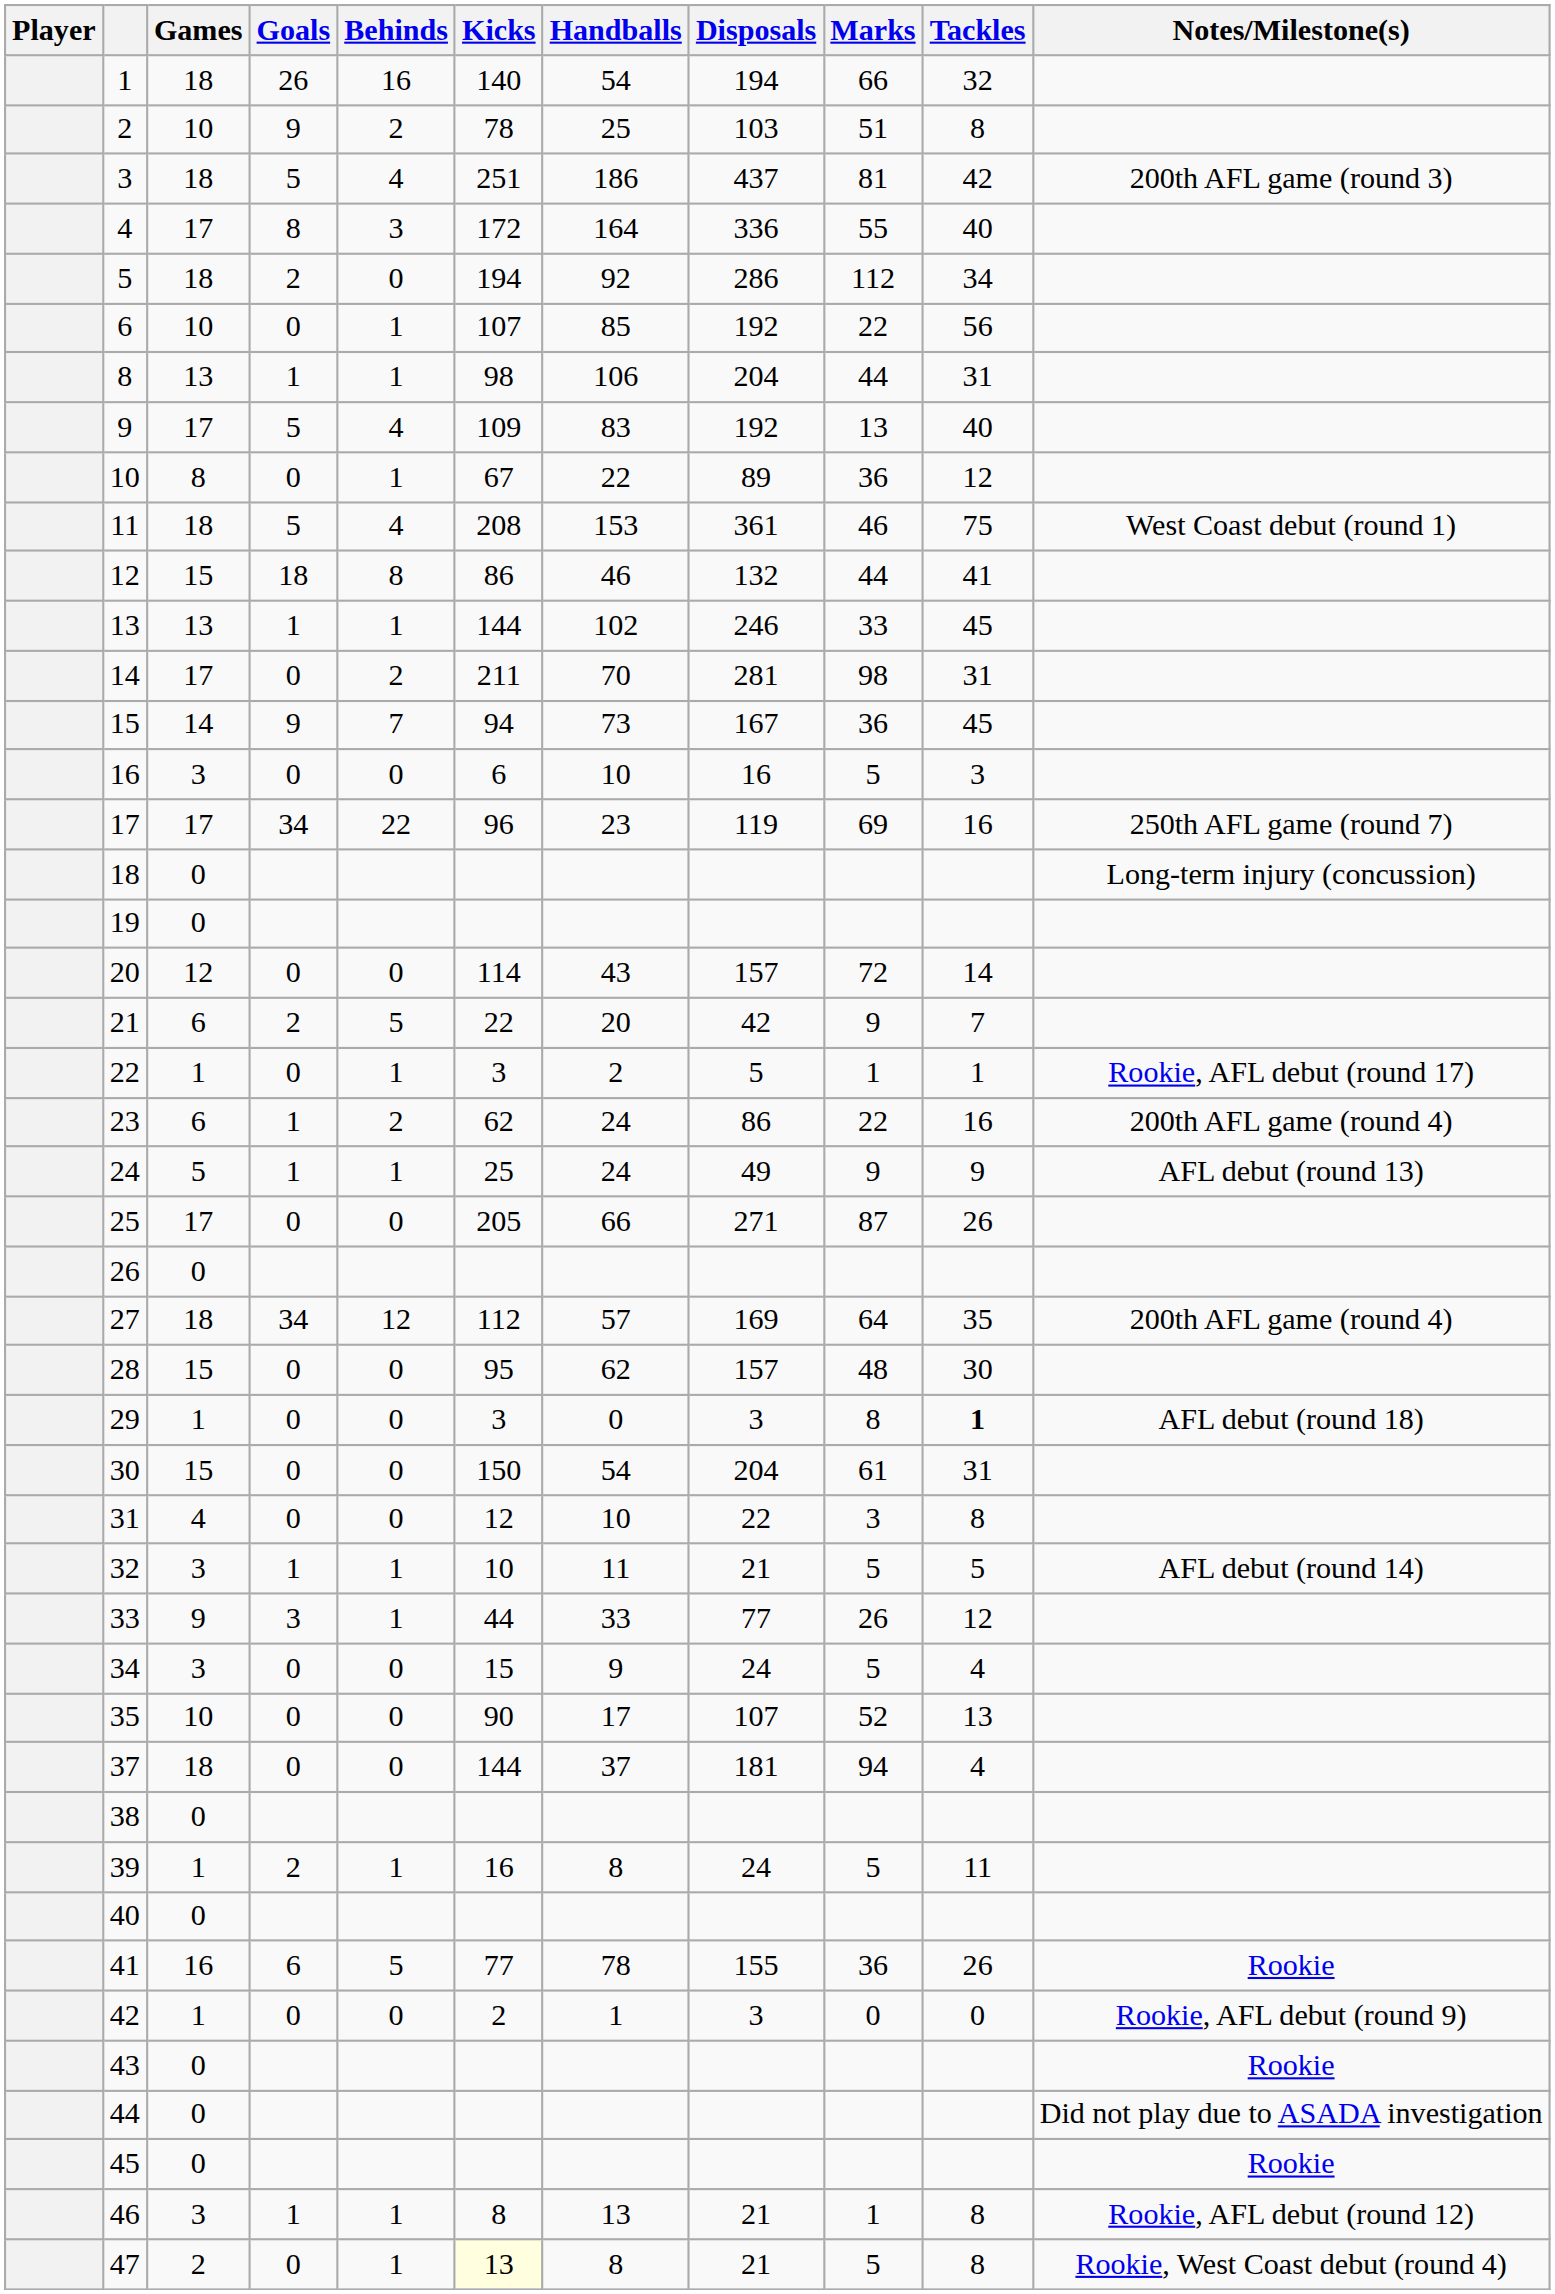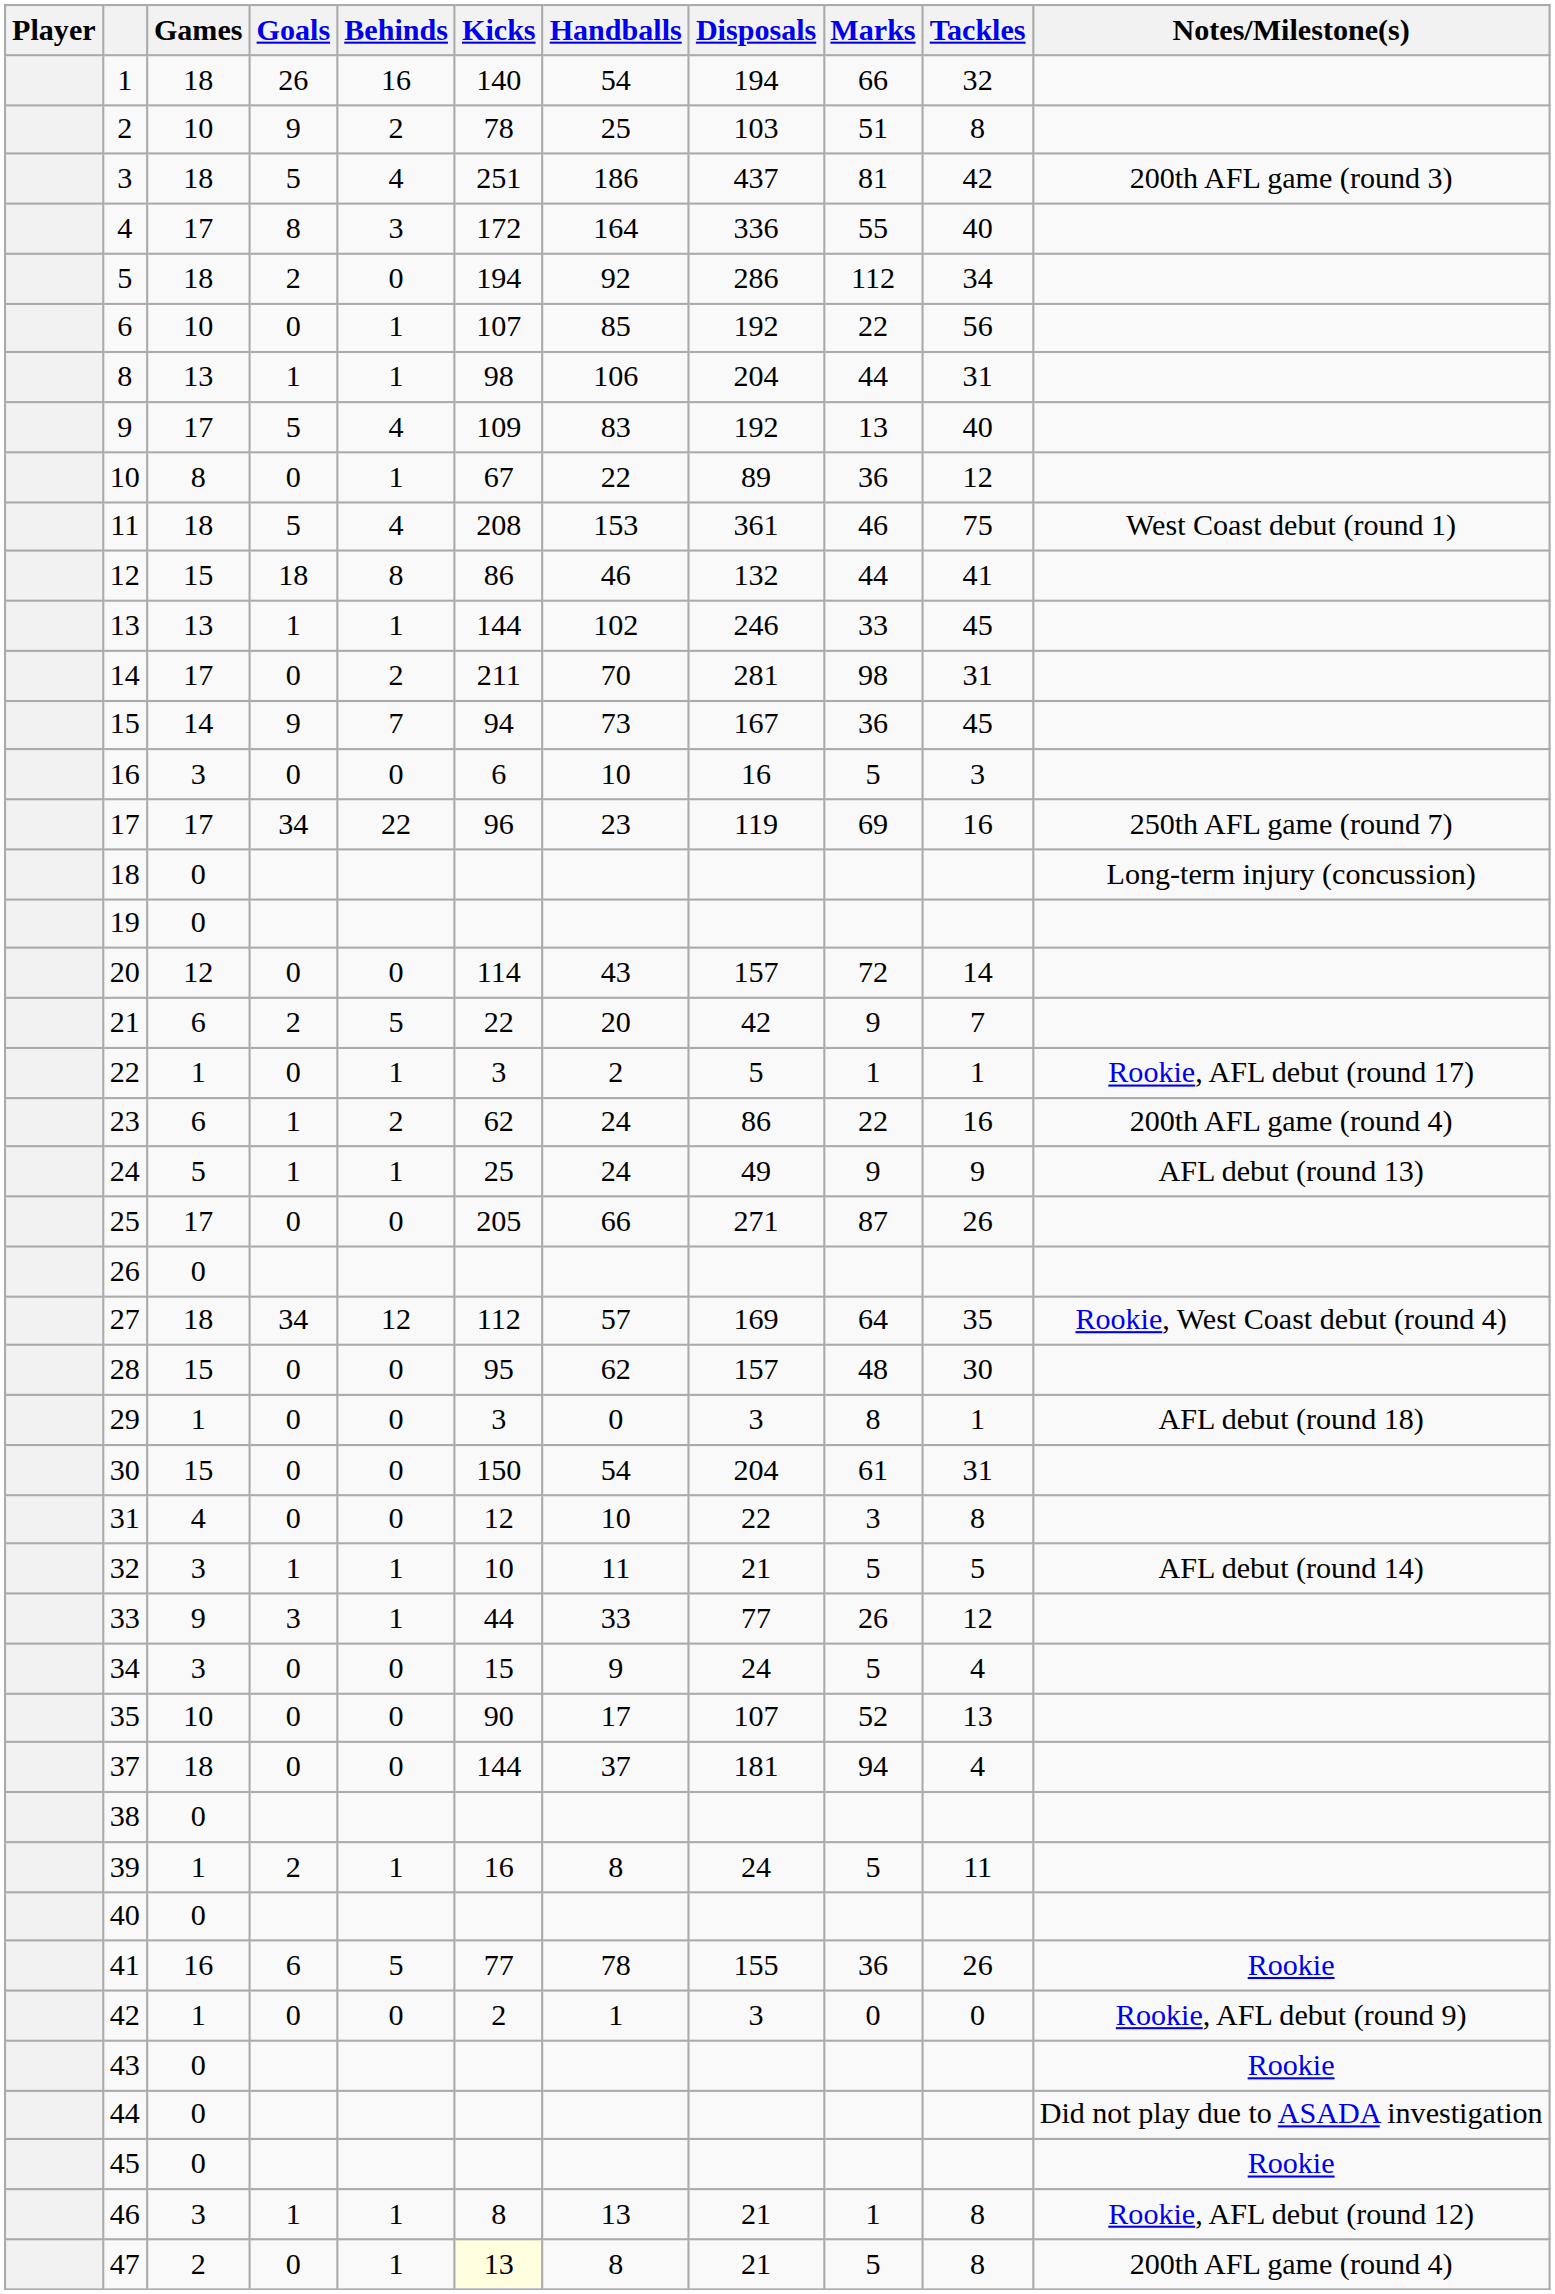27 | Notes/Milestone(s): 200th AFL game (round 4) -> Rookie, West Coast debut (round 4)
29 | Tackles: bold -> normal
47 | Notes/Milestone(s): Rookie, West Coast debut (round 4) -> 200th AFL game (round 4)
